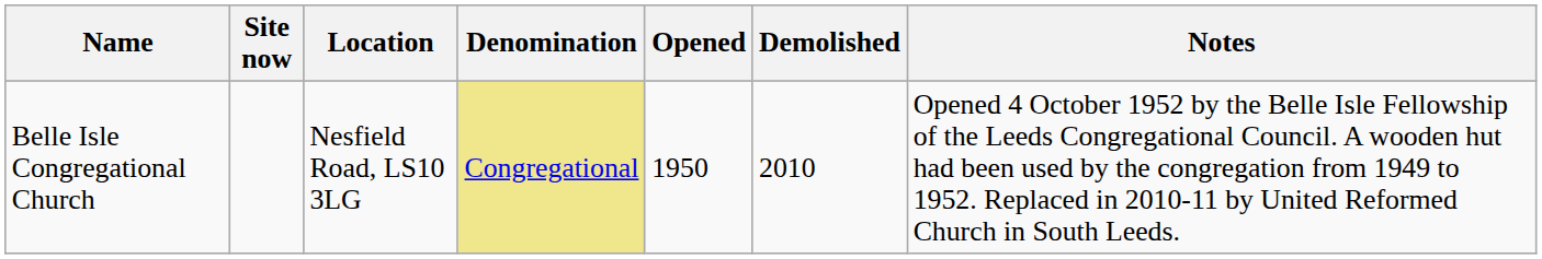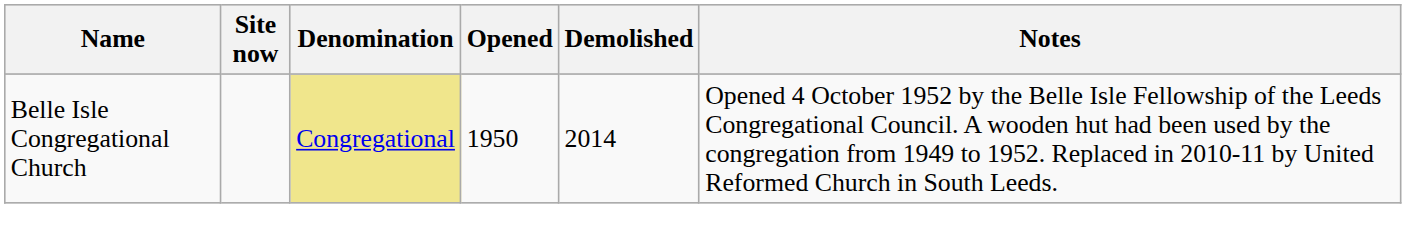- column: Location | Nesfield Road, LS10 3LG
Belle Isle Congregational Church | Demolished: 2010 -> 2014
